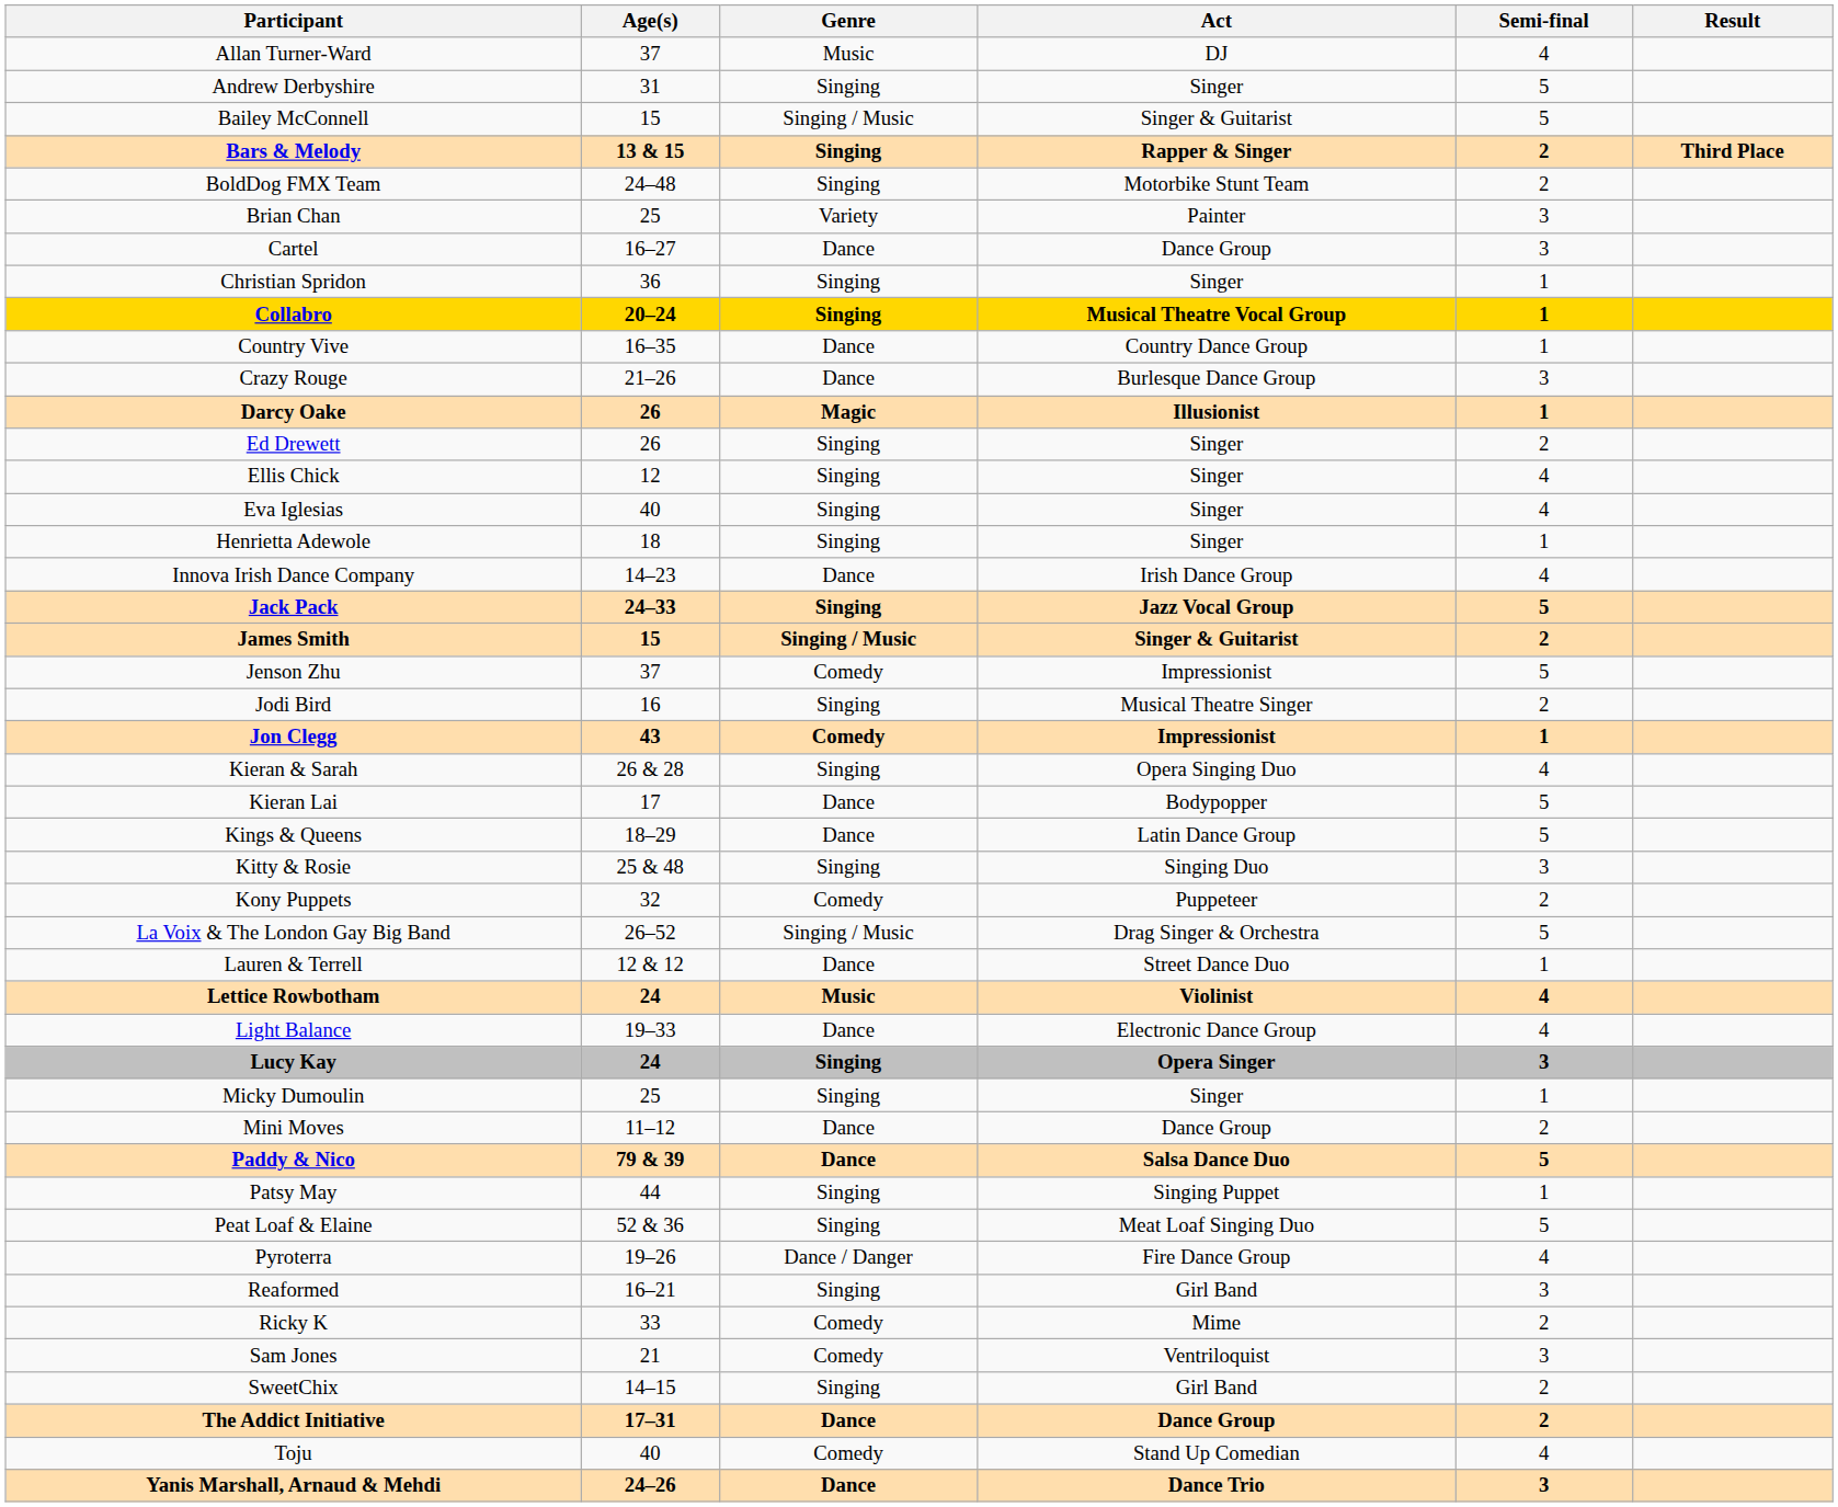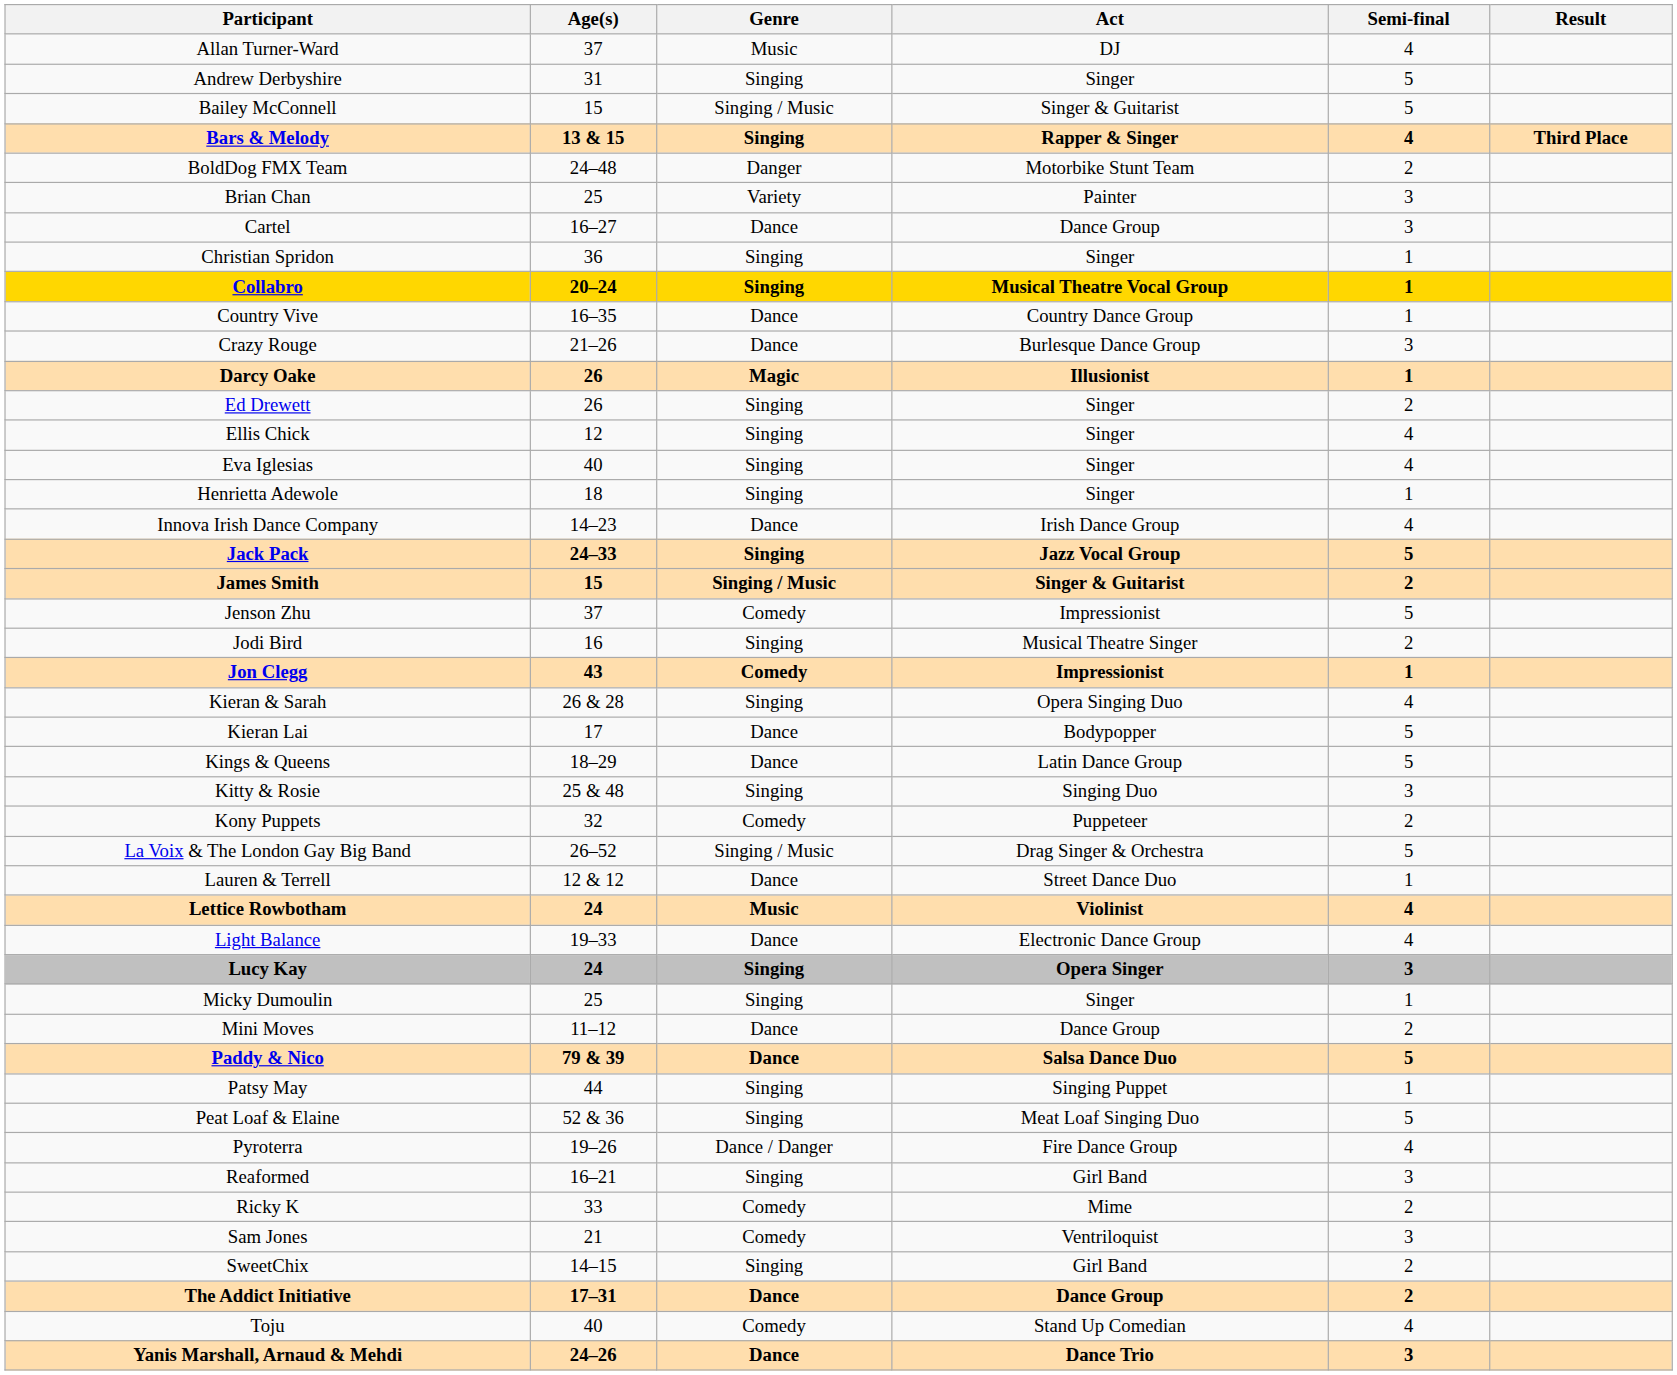Bars & Melody | Semi-final: 2 -> 4
BoldDog FMX Team | Genre: Singing -> Danger
